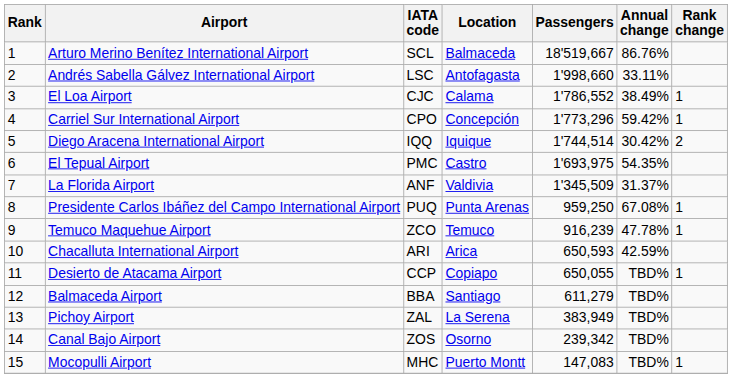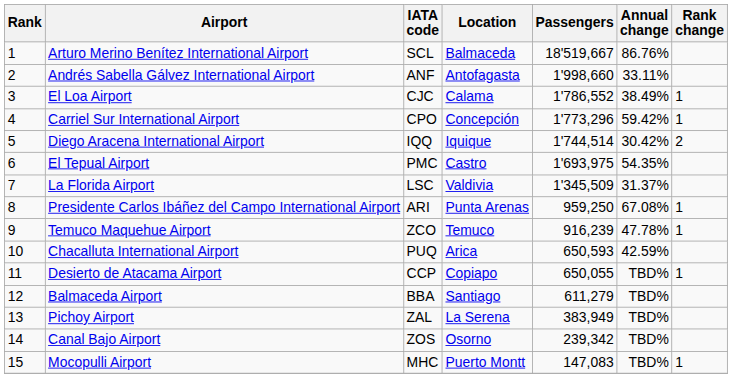Andrés Sabella Gálvez International Airport | IATA code: LSC -> ANF
La Florida Airport | IATA code: ANF -> LSC
Presidente Carlos Ibáñez del Campo International Airport | IATA code: PUQ -> ARI
Chacalluta International Airport | IATA code: ARI -> PUQ
